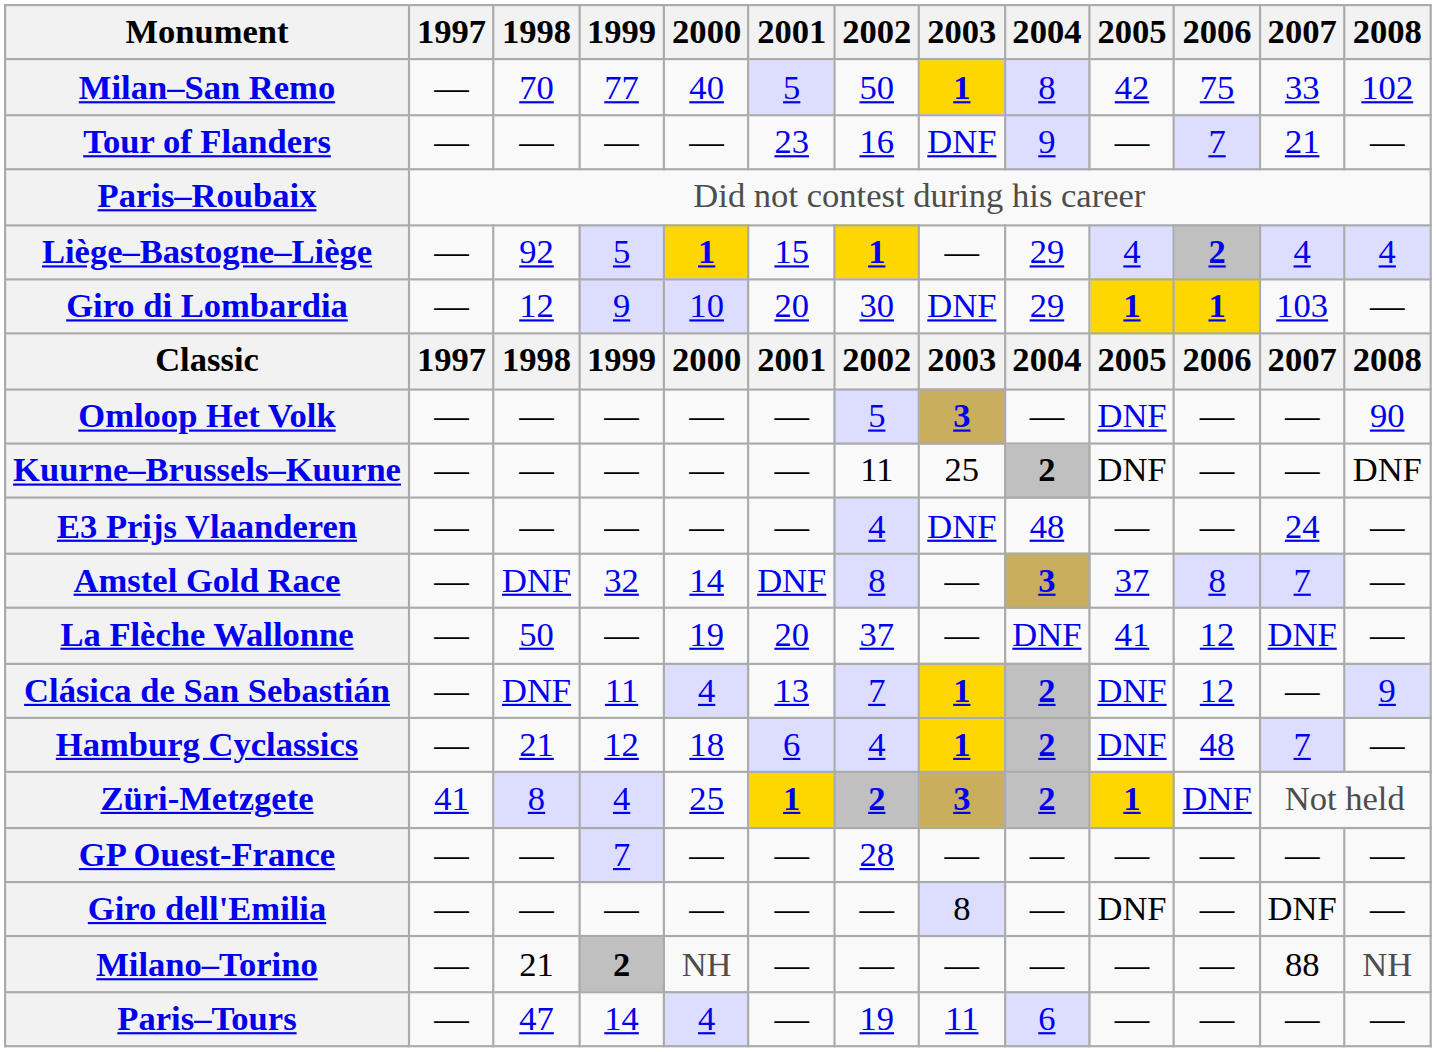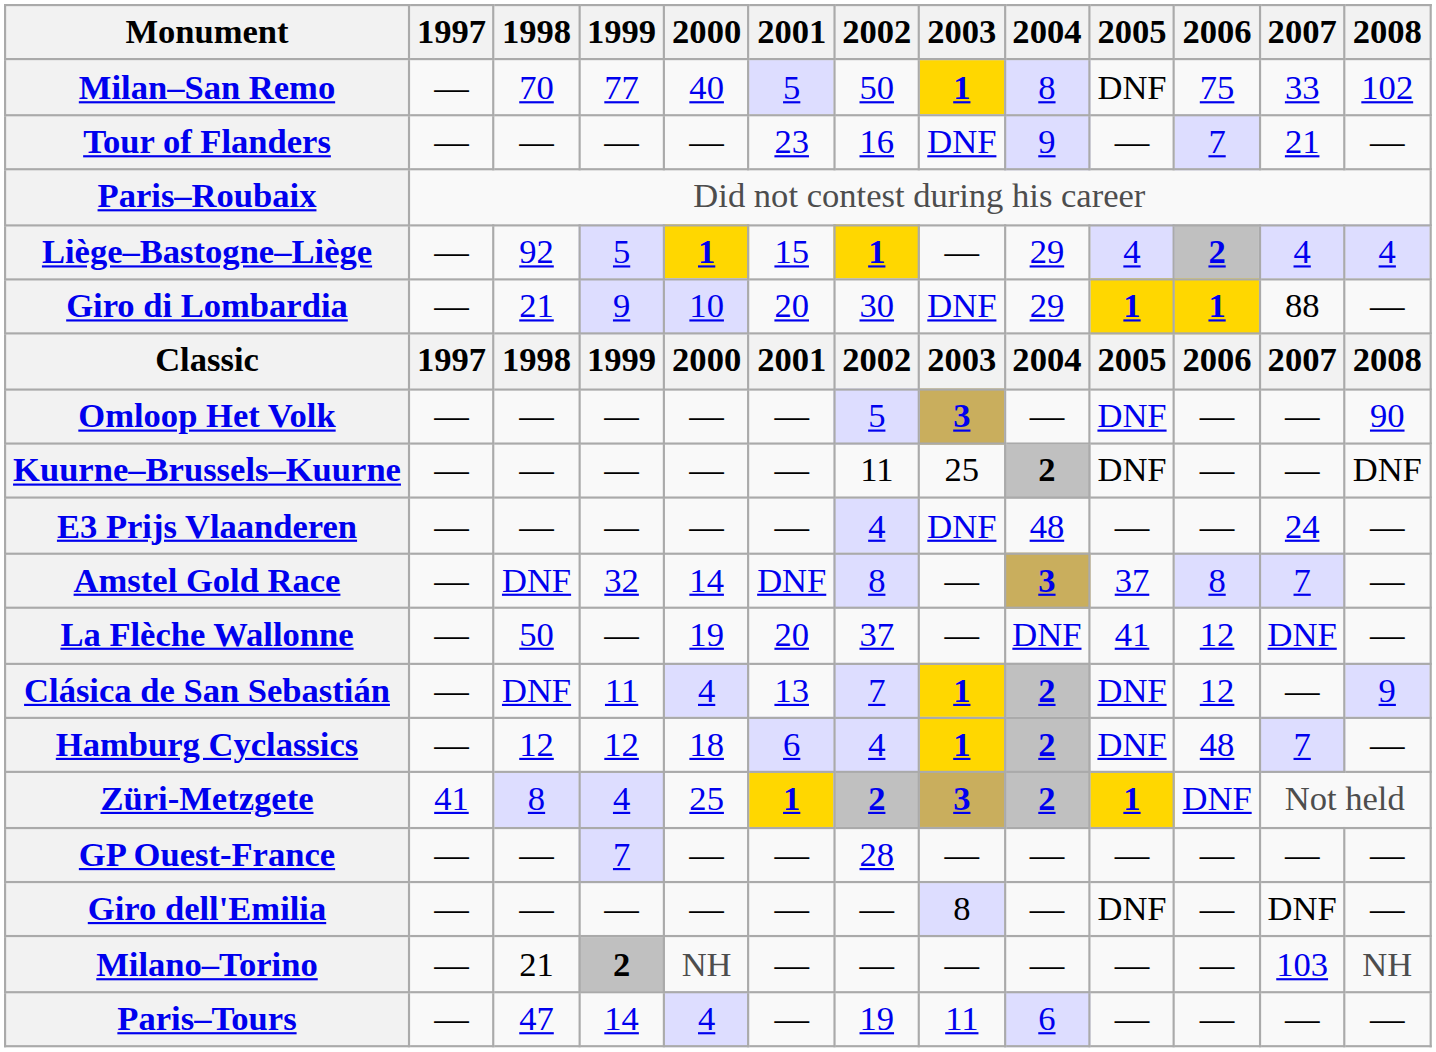Milan–San Remo | 2005: 42 -> DNF
Giro di Lombardia | 1998: 12 -> 21
Giro di Lombardia | 2007: 103 -> 88
Hamburg Cyclassics | 1998: 21 -> 12
Milano–Torino | 2007: 88 -> 103
